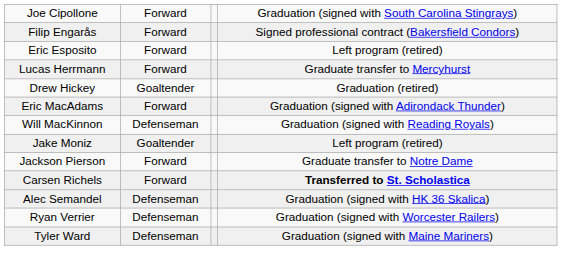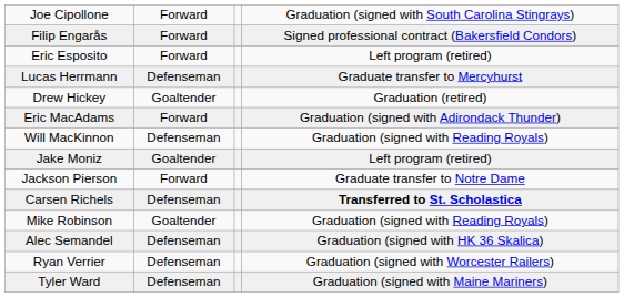Lucas Herrmann | column 2: Forward -> Defenseman
Carsen Richels | column 2: Forward -> Defenseman
+ row: Mike Robinson | Goaltender | Graduation (signed with Reading Royals)
